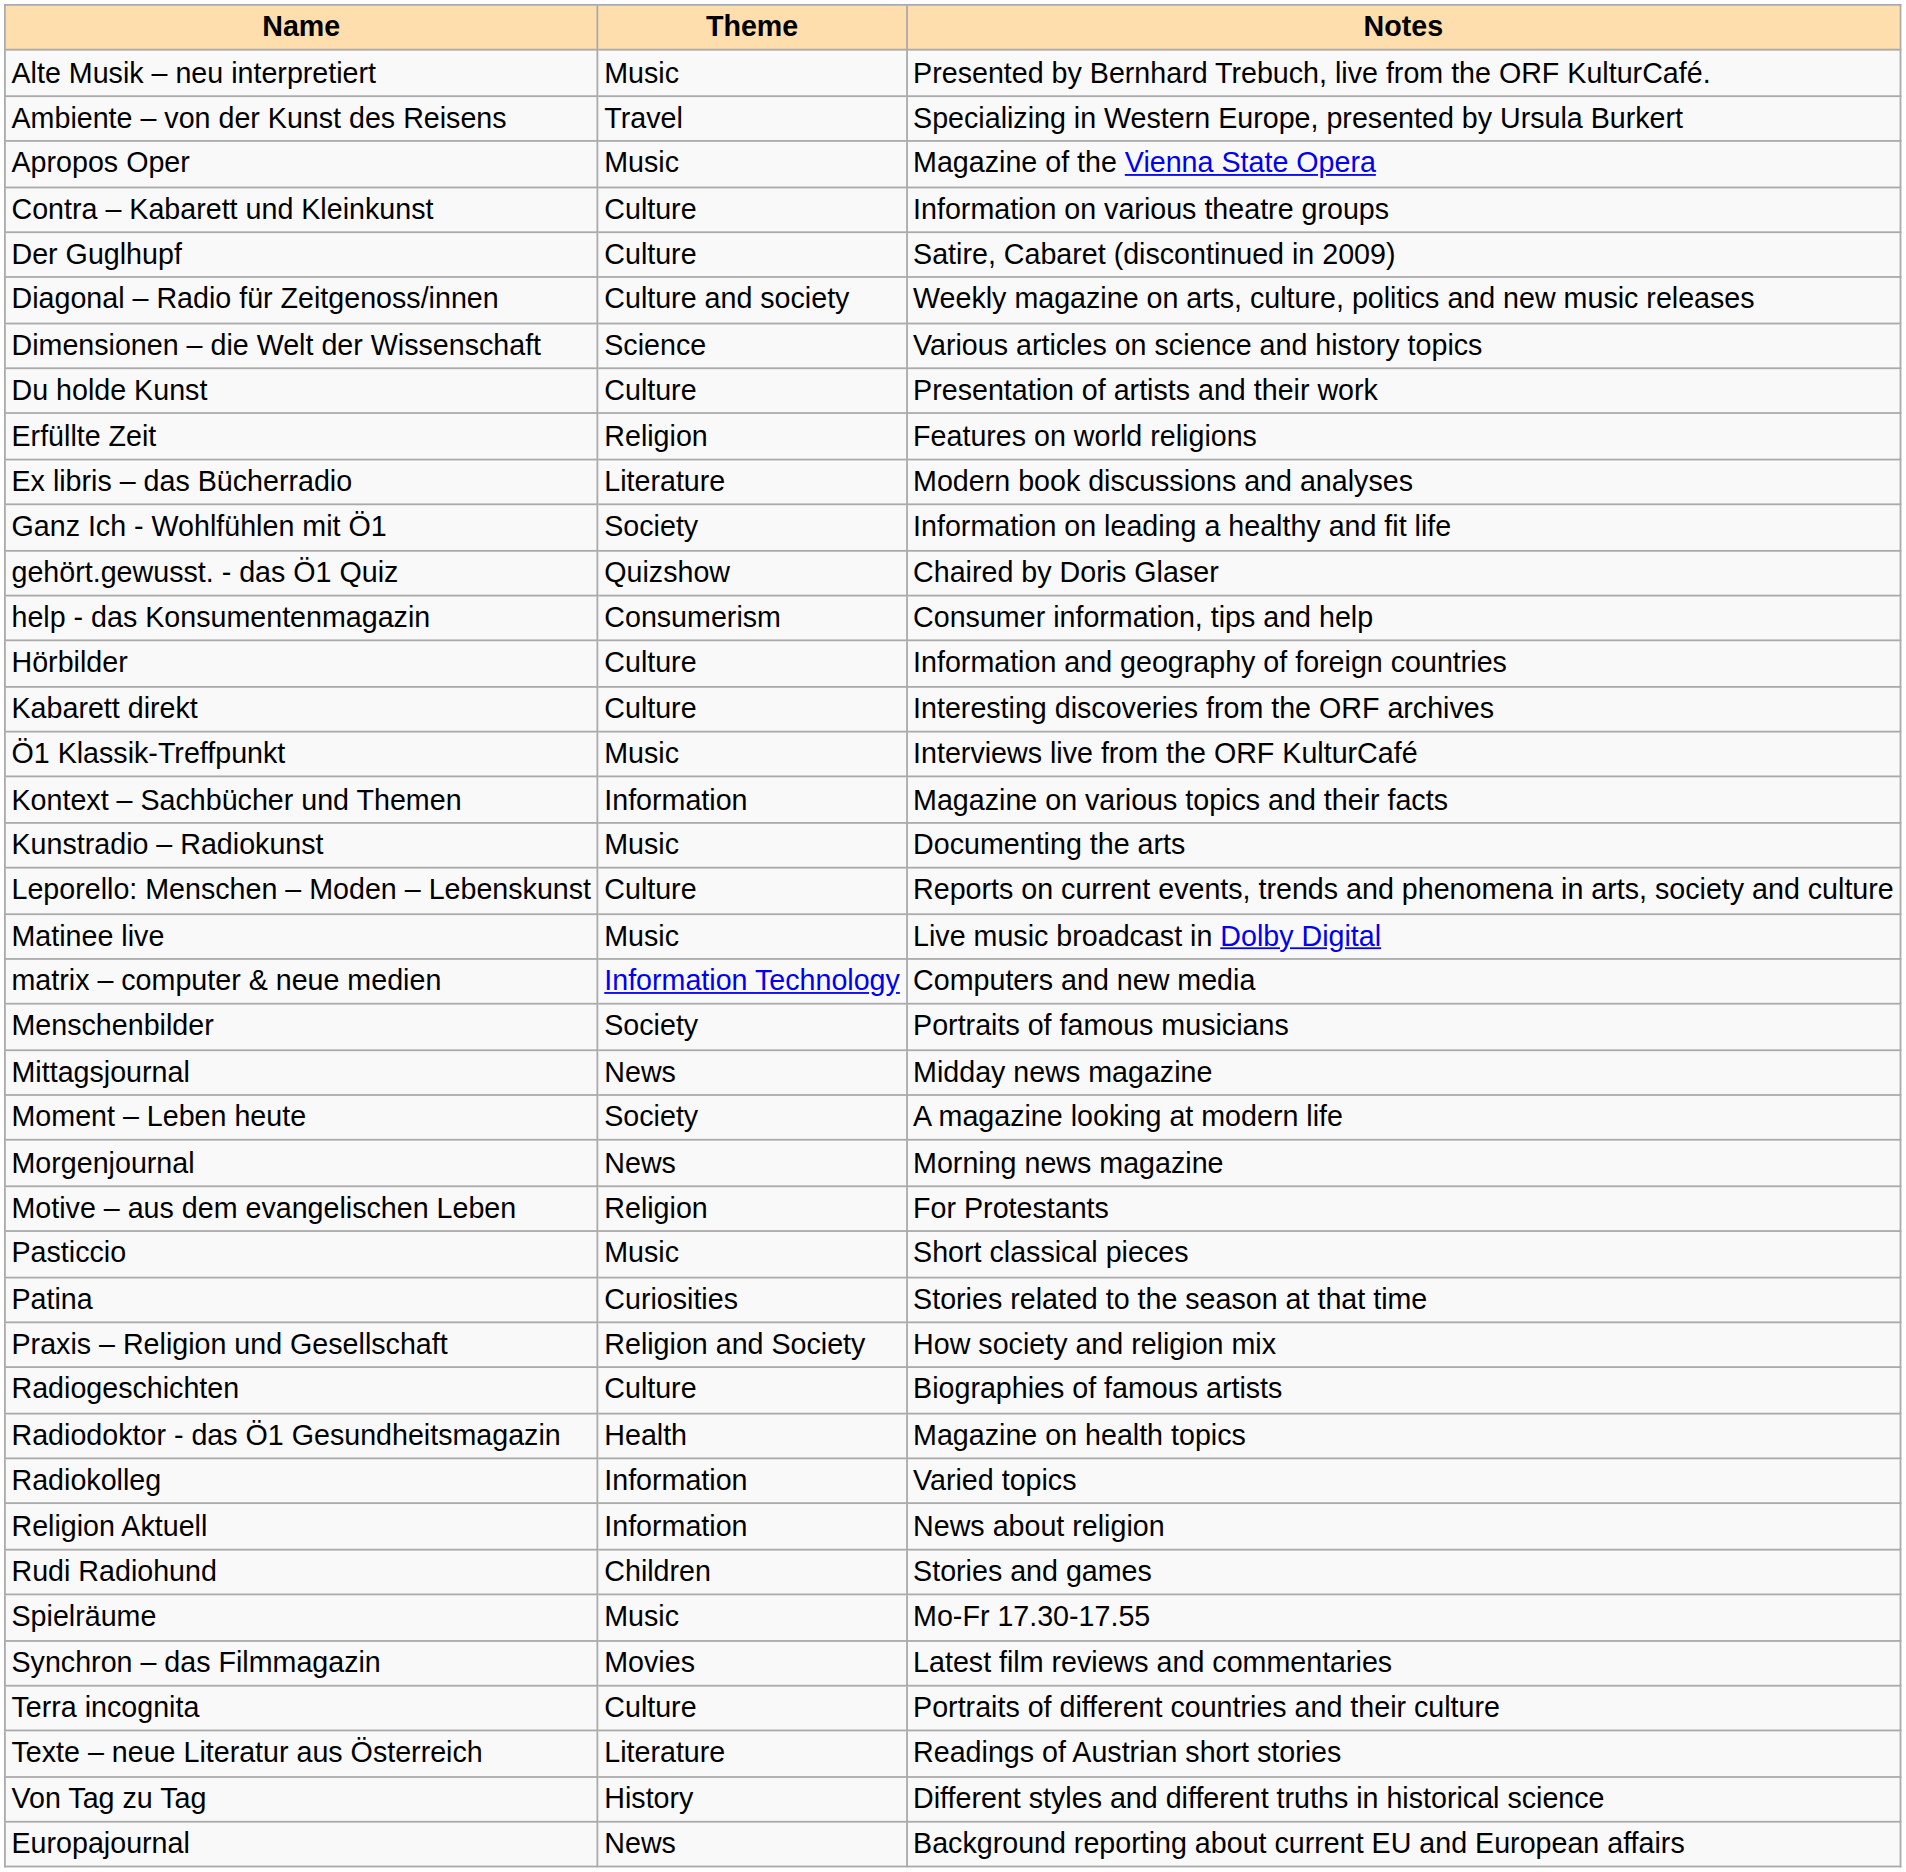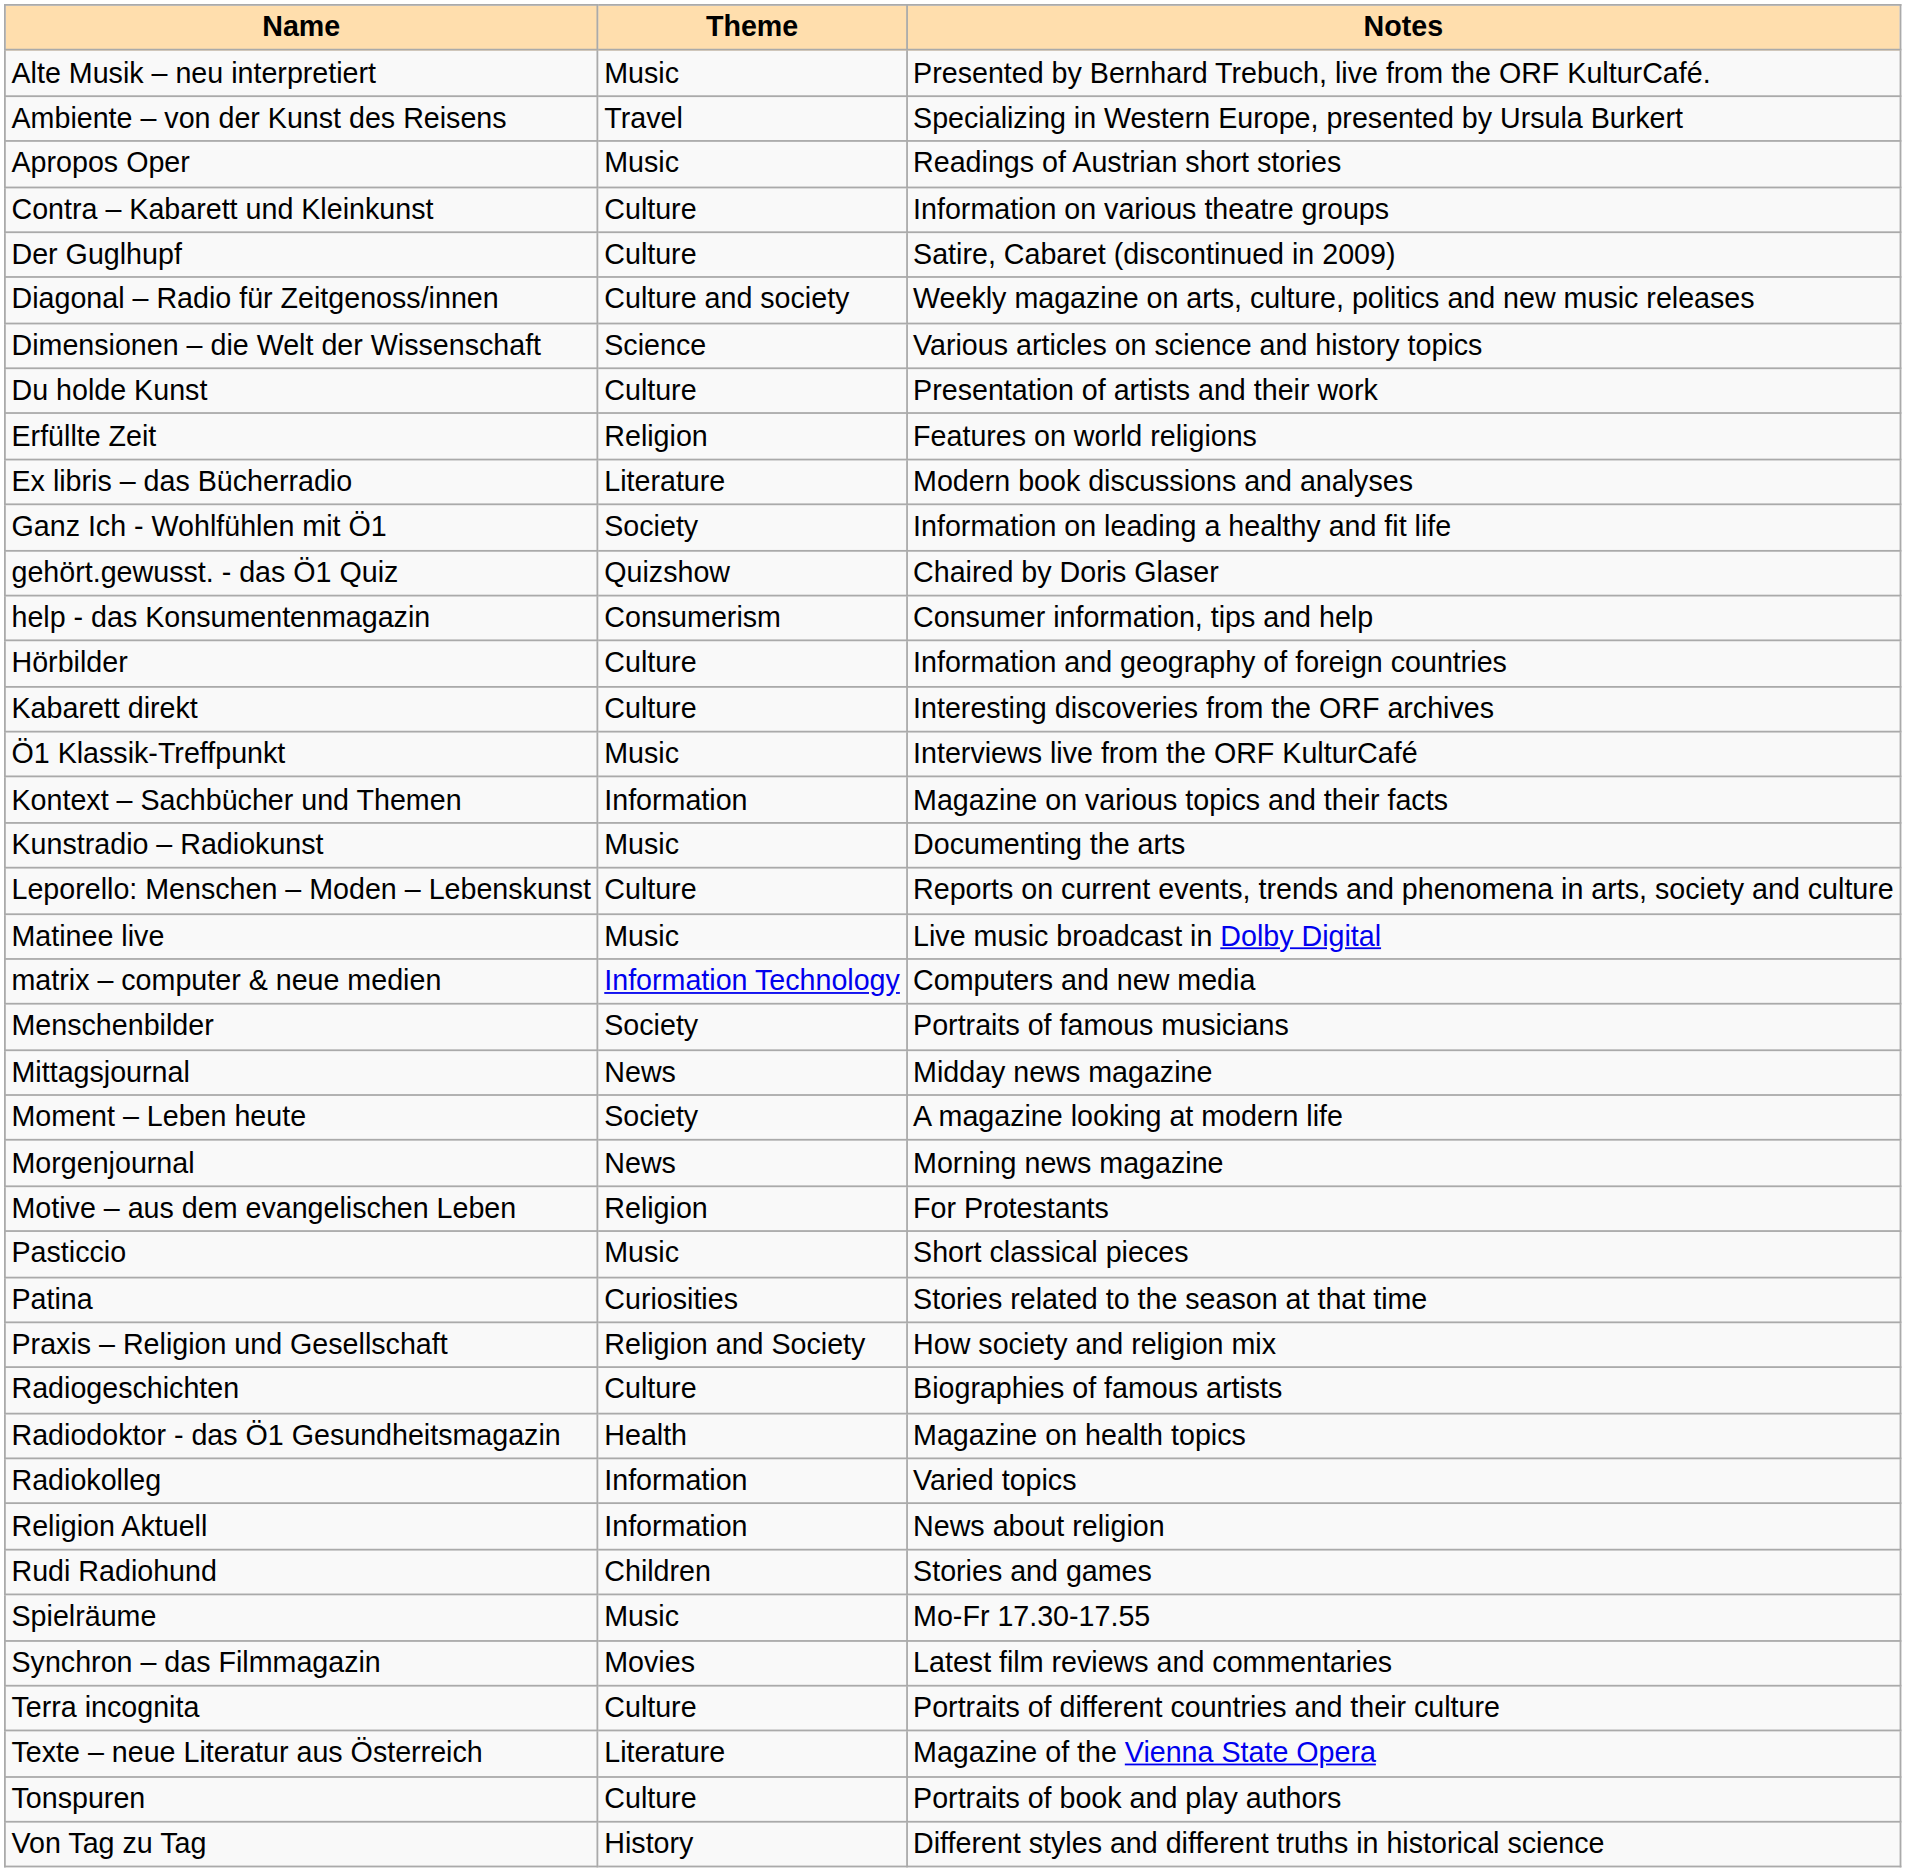Apropos Oper | Notes: Magazine of the Vienna State Opera -> Readings of Austrian short stories
Texte – neue Literatur aus Österreich | Notes: Readings of Austrian short stories -> Magazine of the Vienna State Opera
+ row: Tonspuren | Culture | Portraits of book and play authors
- row: Europajournal | News | Background reporting about current EU and European affairs
